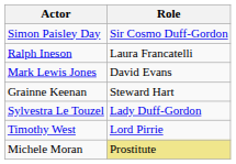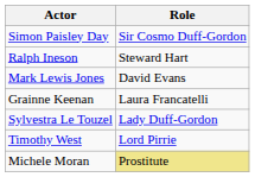Ralph Ineson | Role: Laura Francatelli -> Steward Hart
Grainne Keenan | Role: Steward Hart -> Laura Francatelli
